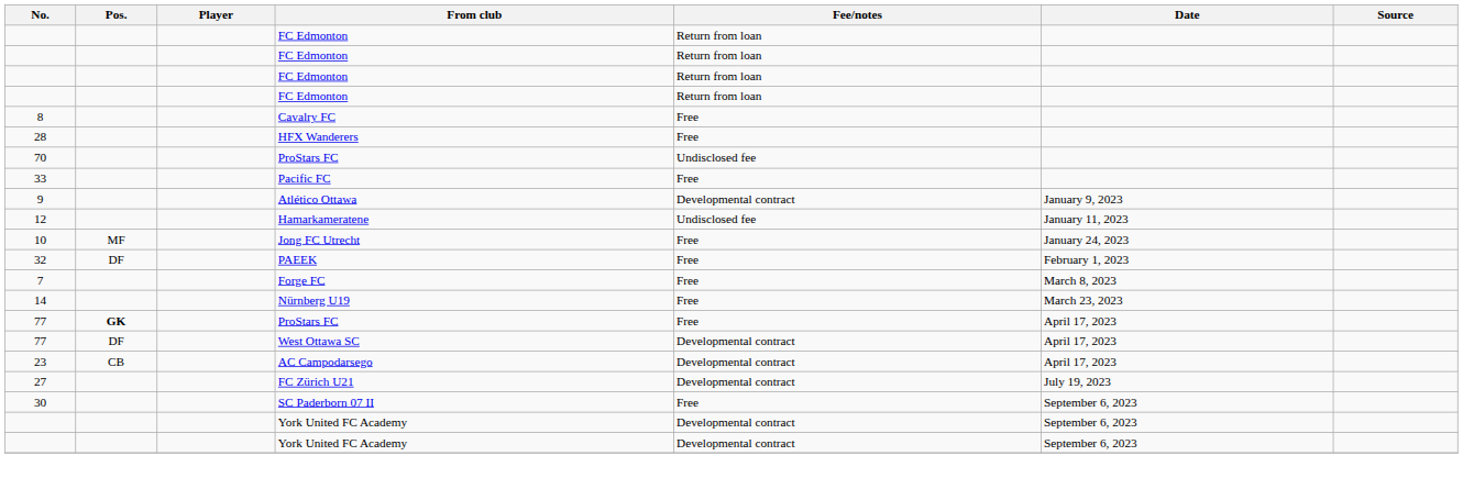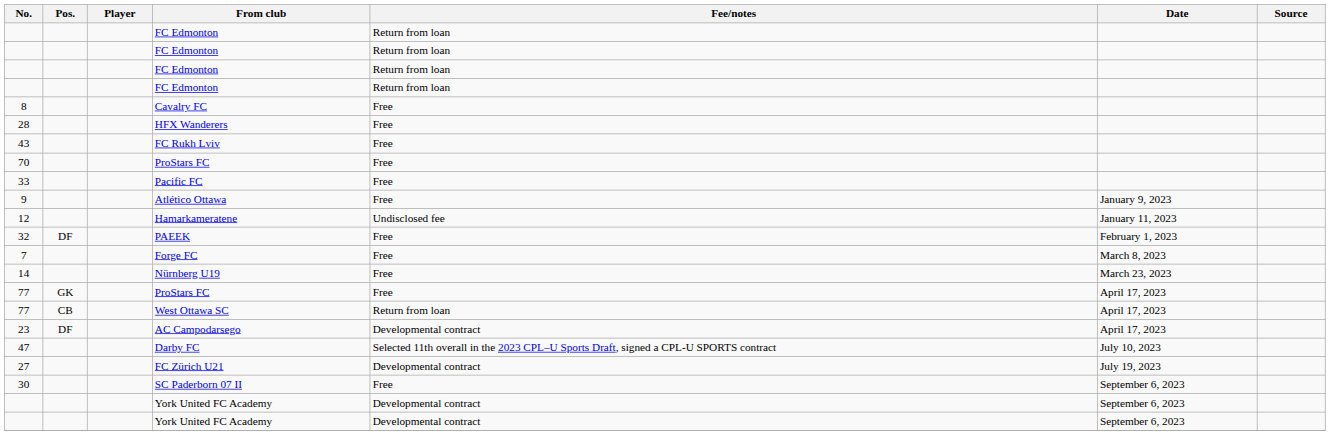+ row: 43 | FC Rukh Lviv | Free
70 / ProStars FC | Fee/notes: Undisclosed fee -> Free
Atlético Ottawa | Fee/notes: Developmental contract -> Free
- row: 10 | MF | Jong FC Utrecht | Free | January 24, 2023
77 / ProStars FC | Pos.: bold -> normal
West Ottawa SC | Pos.: DF -> CB
West Ottawa SC | Fee/notes: Developmental contract -> Return from loan
AC Campodarsego | Pos.: CB -> DF
+ row: 47 | Darby FC | Selected 11th overall in the 2023 CPL–U Sports Draft, signed a CPL-U SPORTS contract | July 10, 2023
